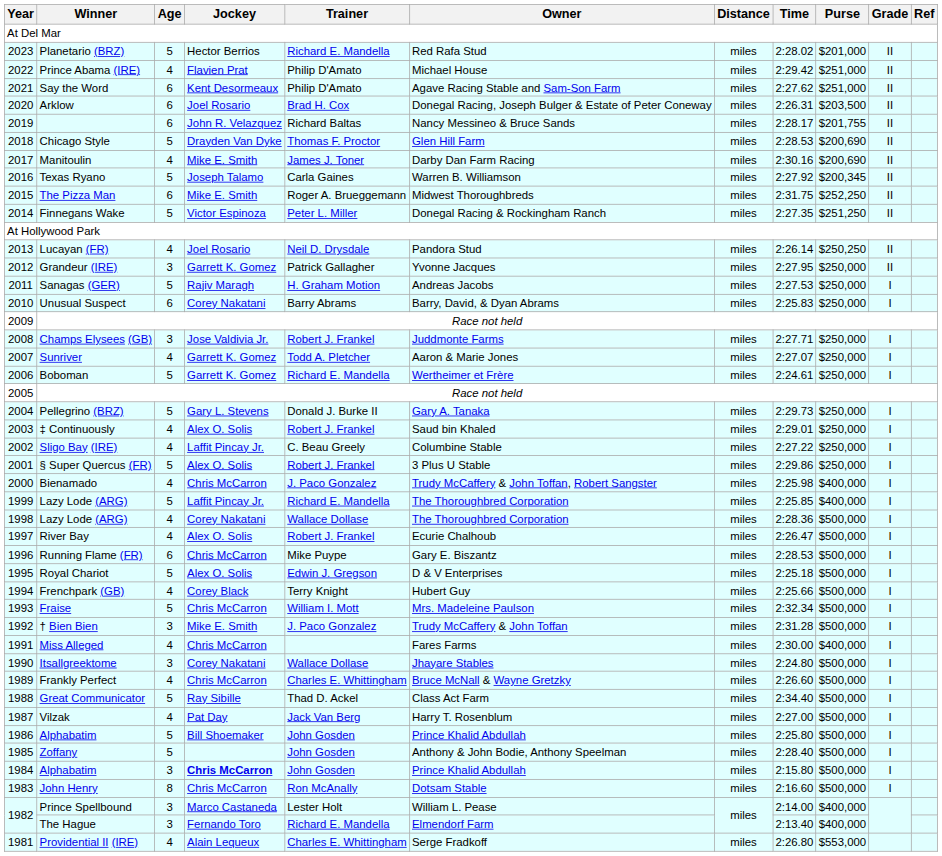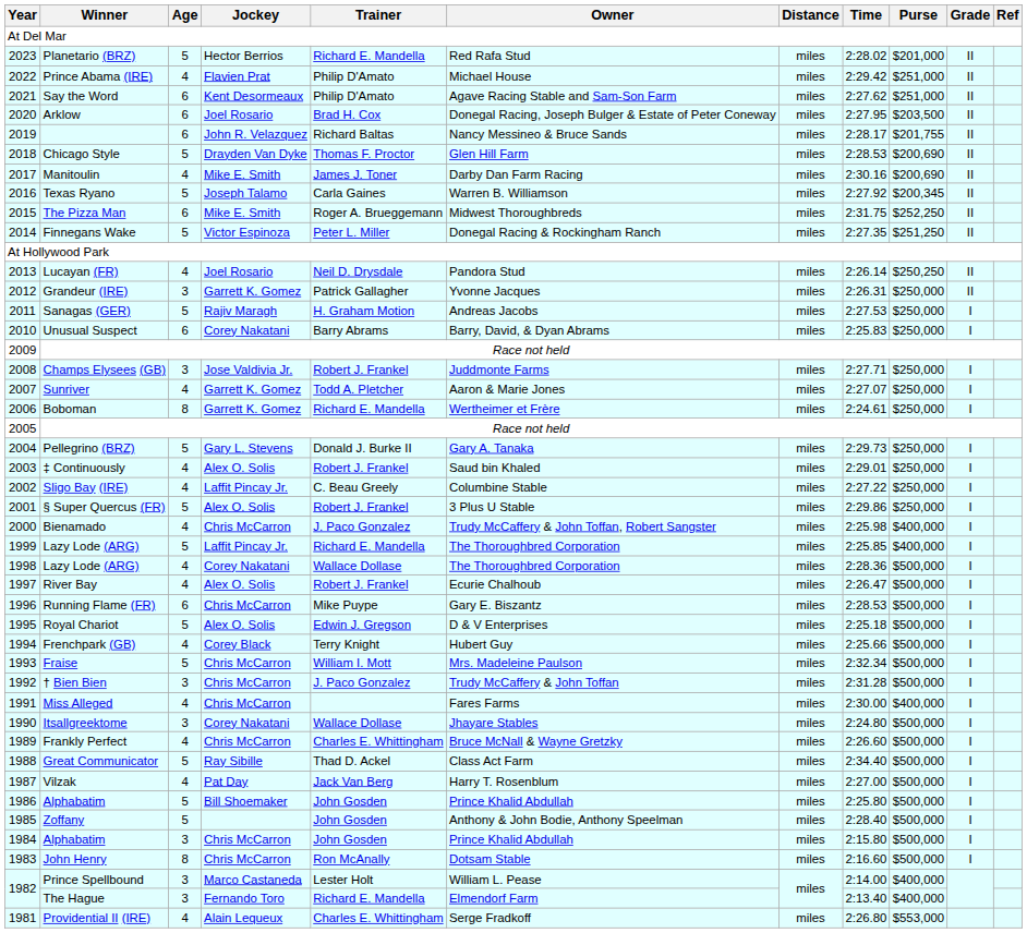Arklow | Time: 2:26.31 -> 2:27.95
Grandeur (IRE) | Time: 2:27.95 -> 2:26.31
Boboman | Age: 5 -> 8
† Bien Bien | Jockey: Mike E. Smith -> Chris McCarron
1984 / Alphabatim | Jockey: bold -> normal
